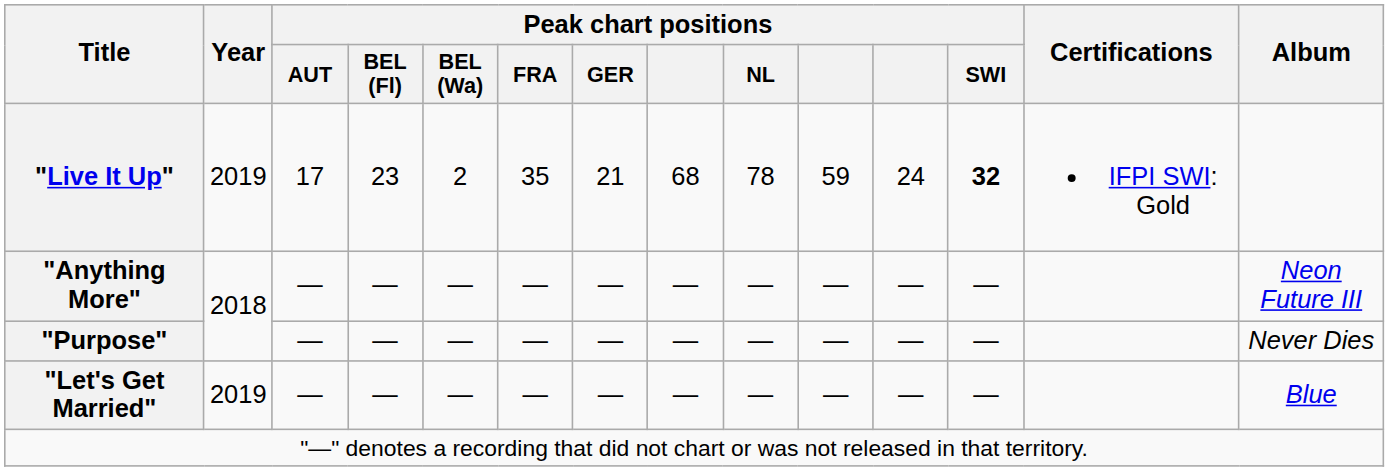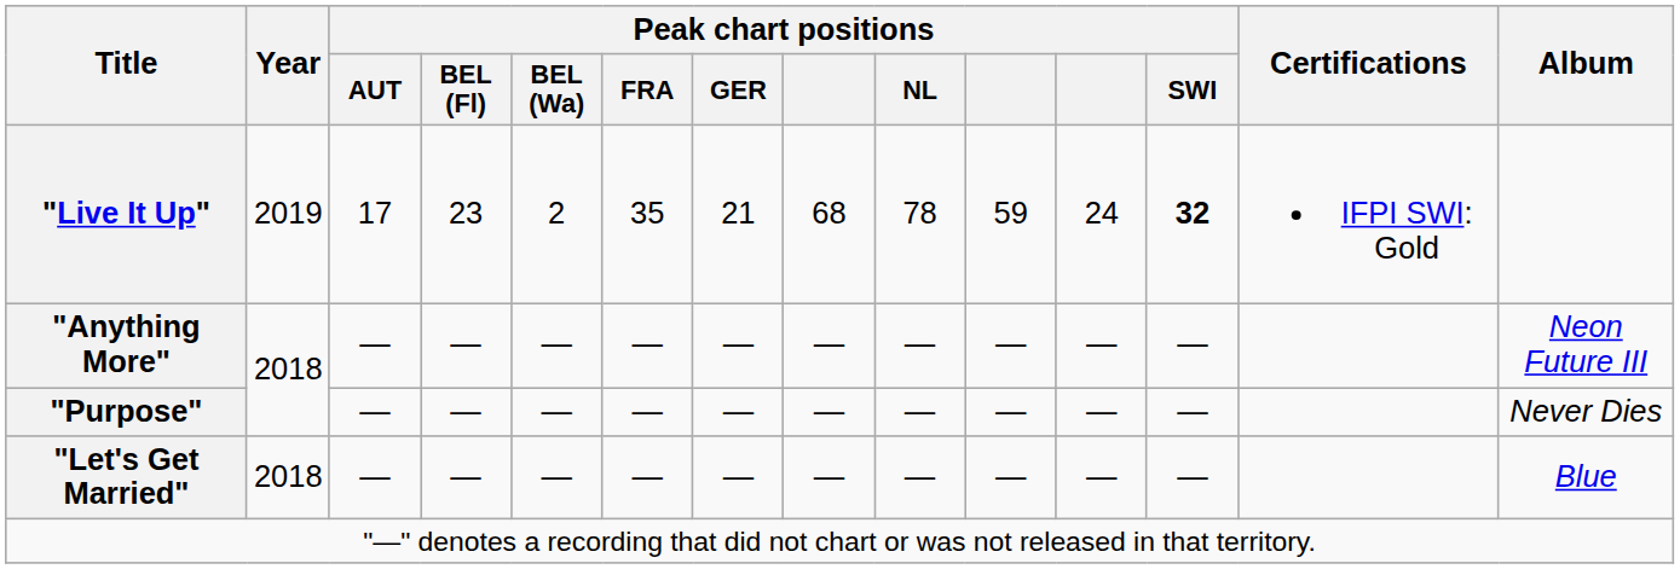"Let's Get Married" | Year: 2019 -> 2018
